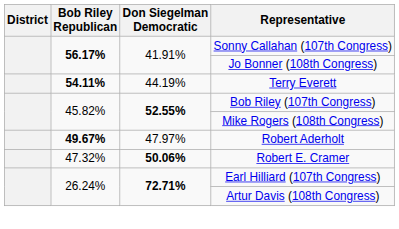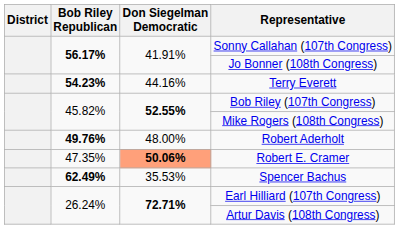Terry Everett | Bob Riley Republican: 54.11% -> 54.23%
Terry Everett | Don Siegelman Democratic: 44.19% -> 44.16%
Robert Aderholt | Bob Riley Republican: 49.67% -> 49.76%
Robert Aderholt | Don Siegelman Democratic: 47.97% -> 48.00%
Robert E. Cramer | Bob Riley Republican: 47.32% -> 47.35%
Robert E. Cramer | Don Siegelman Democratic: no background -> lightsalmon background
+ row: 62.49% | 35.53% | Spencer Bachus
